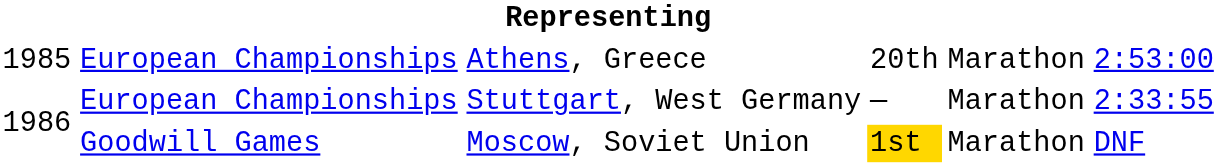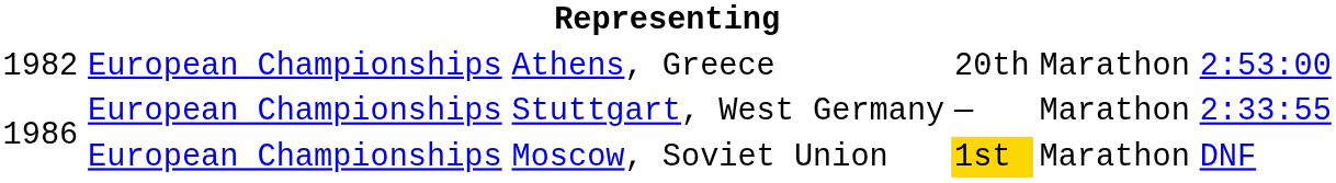Athens, Greece | column 1: 1985 -> 1982
Moscow, Soviet Union | column 2: Goodwill Games -> European Championships
